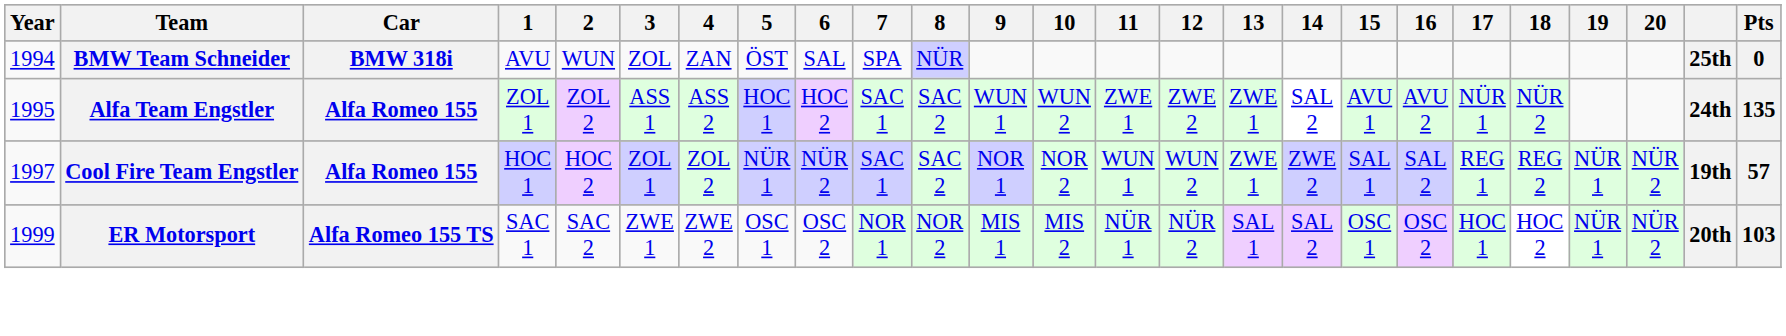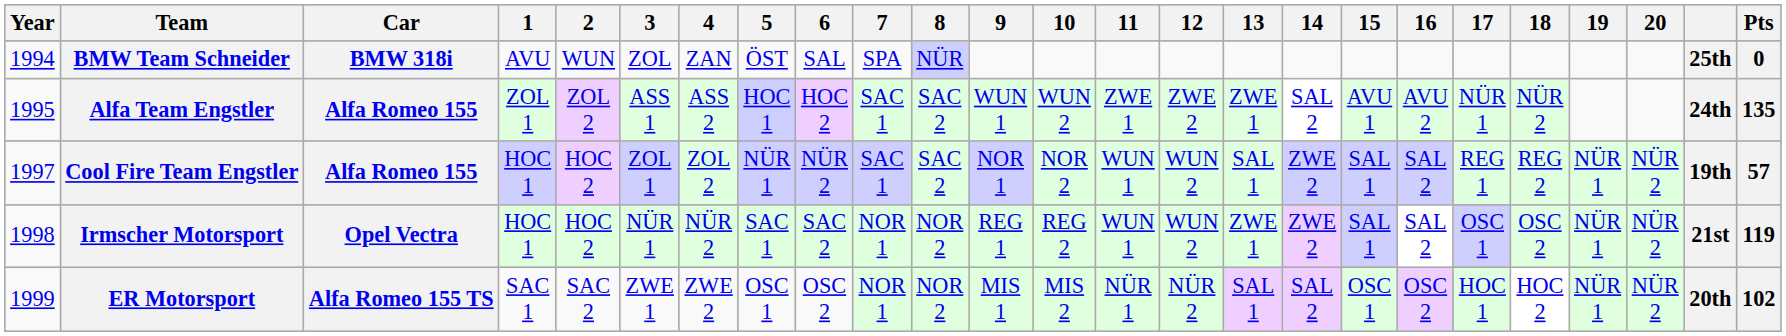Cool Fire Team Engstler | 13: ZWE 1 -> SAL 1
+ row: 1998 | Irmscher Motorsport | Opel Vectra | HOC 1 | HOC 2 | NÜR 1 | NÜR 2 | SAC 1 | SAC 2 | NOR 1 | NOR 2 | REG 1 | REG 2 | WUN 1 | WUN 2 | ZWE 1 | ZWE 2 | SAL 1 | SAL 2 | OSC 1 | OSC 2 | NÜR 1 | NÜR 2 | 21st | 119
ER Motorsport | Pts: 103 -> 102
